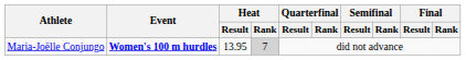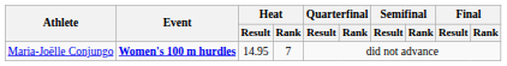Maria-Joëlle Conjungo | Heat / Result: 13.95 -> 14.95
Maria-Joëlle Conjungo | Heat / Rank: lightgrey background -> no background
